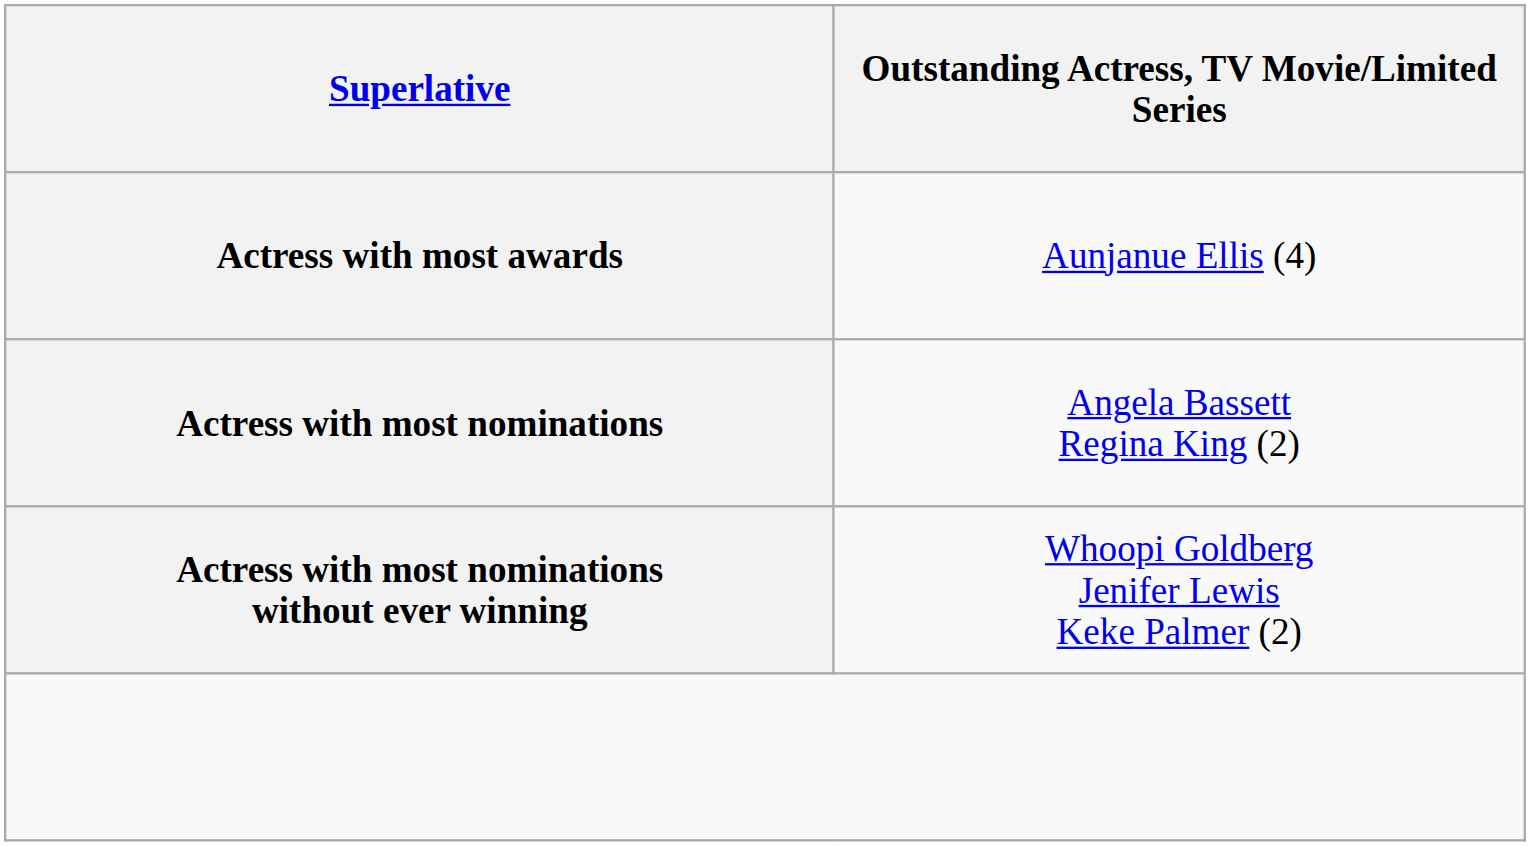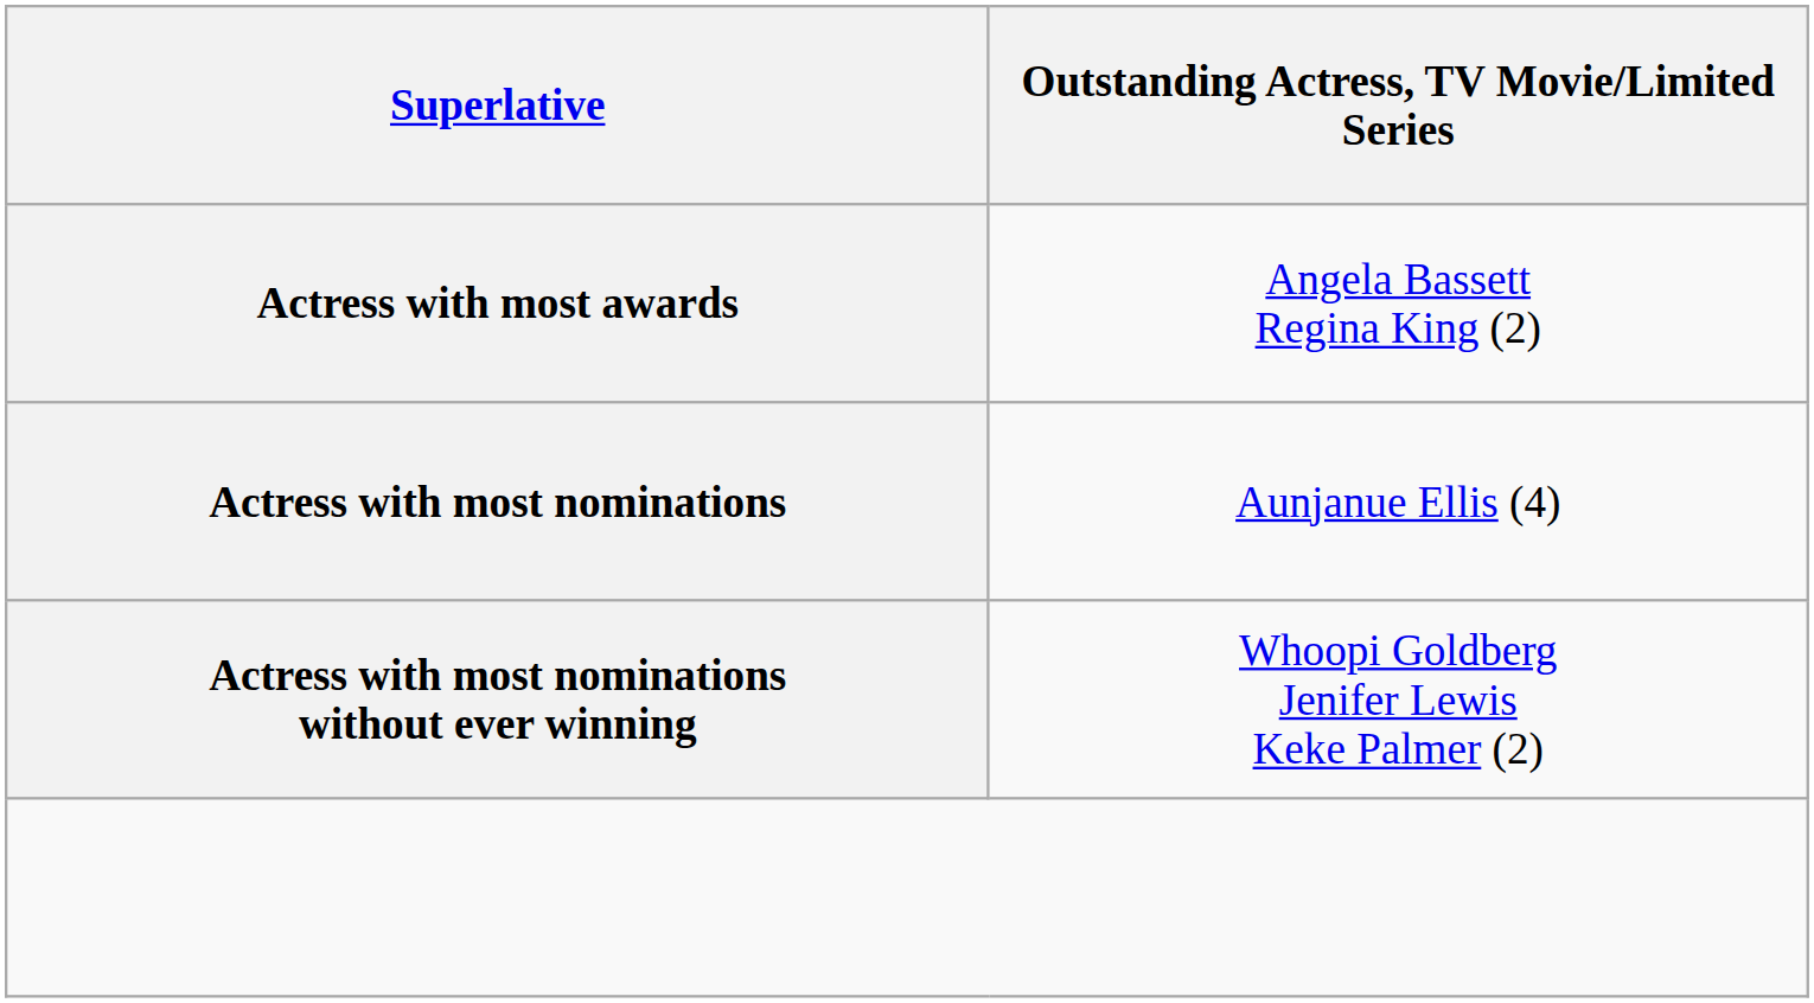Actress with most awards | column 2: Aunjanue Ellis (4) -> Angela Bassett Regina King (2)
Actress with most nominations | column 2: Angela Bassett Regina King (2) -> Aunjanue Ellis (4)
